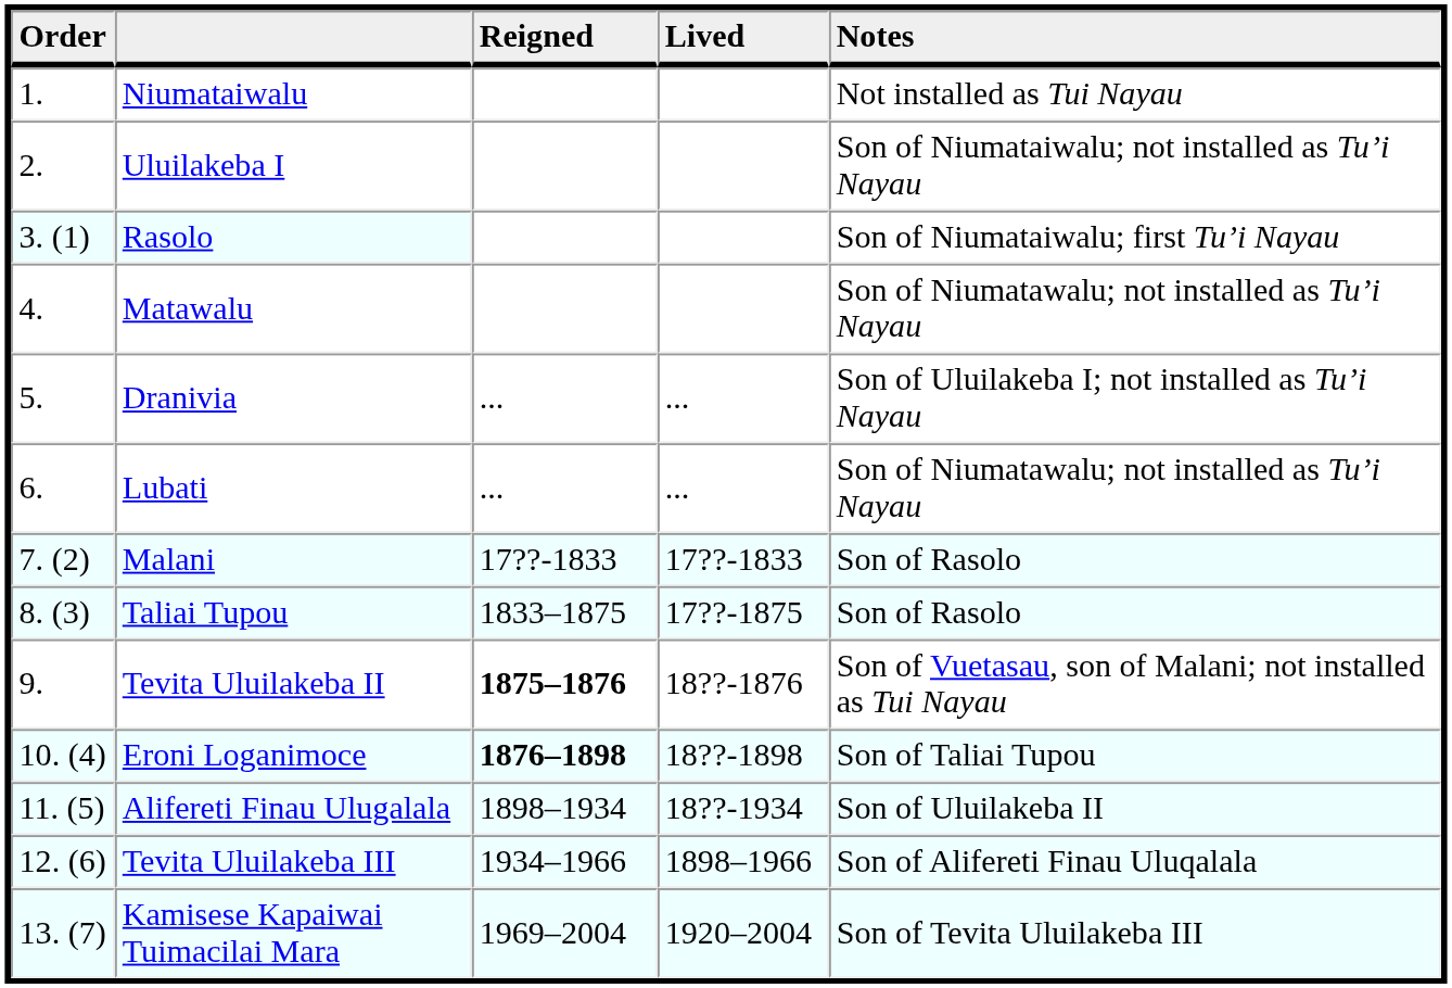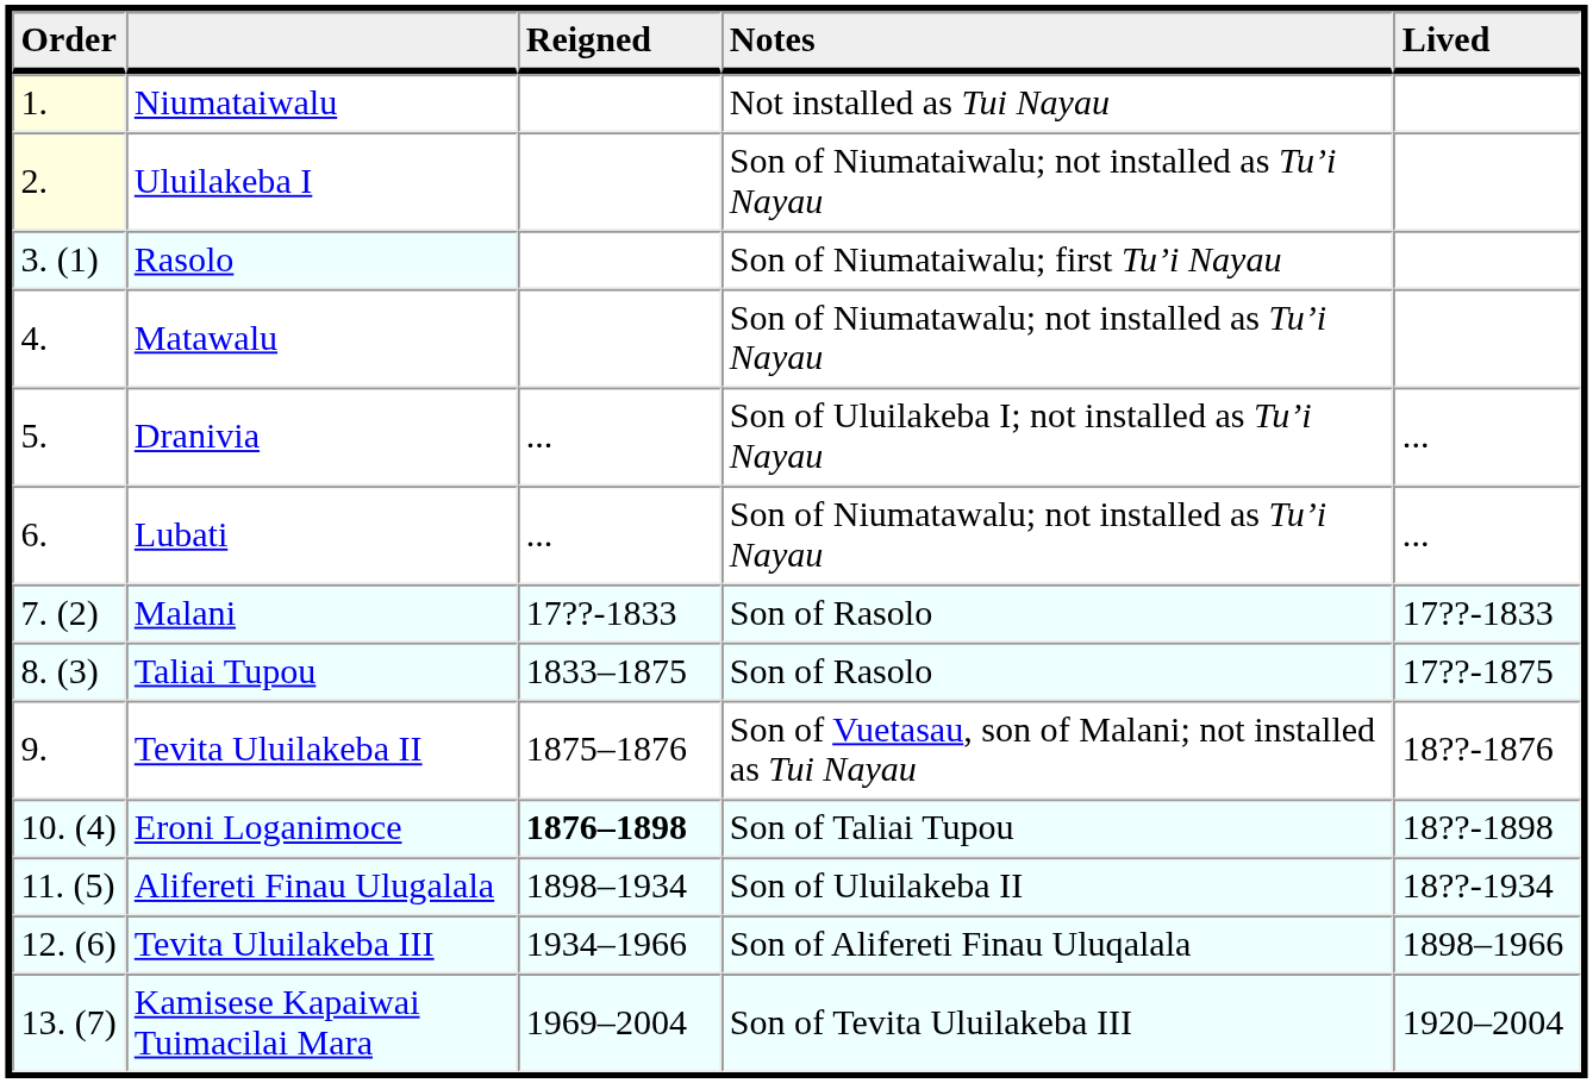columns swapped: Lived <-> Notes
Niumataiwalu | Order: no background -> lightyellow background
Uluilakeba I | Order: no background -> lightyellow background
Tevita Uluilakeba II | Reigned: bold -> normal
